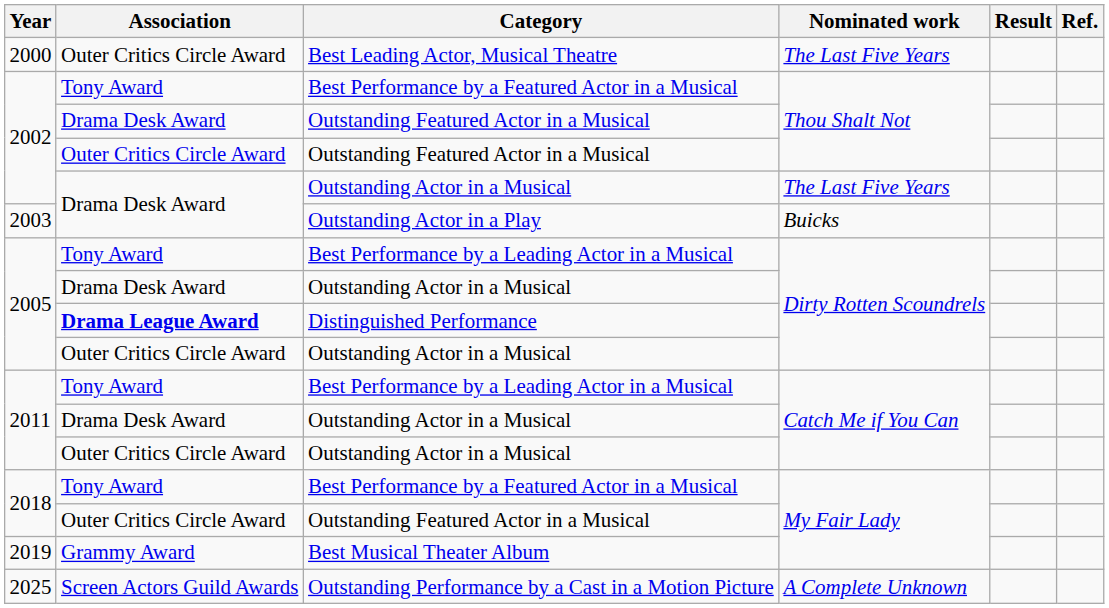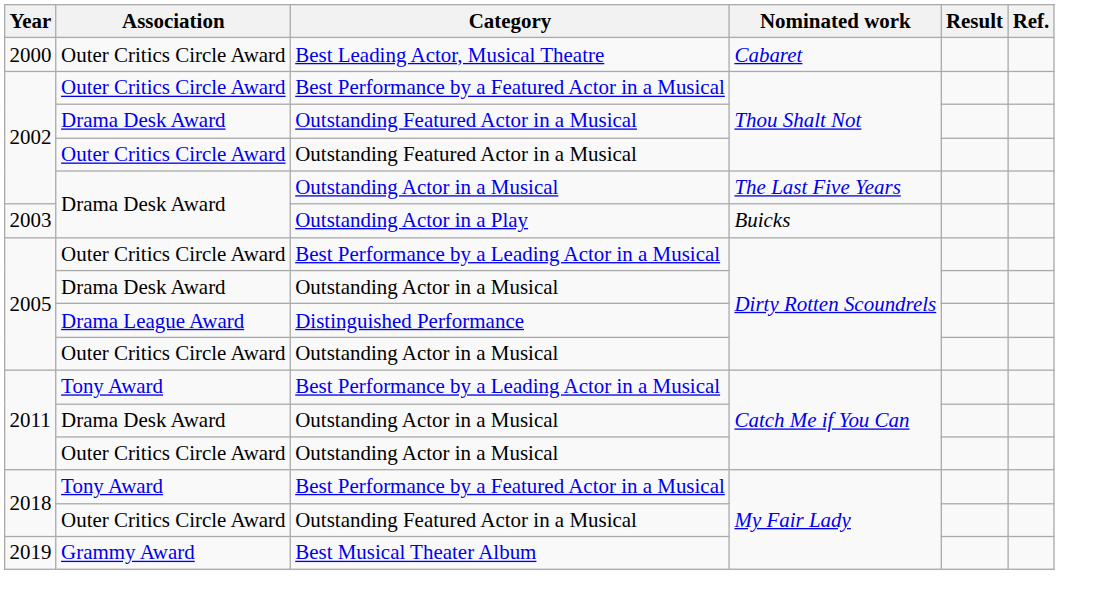Best Leading Actor, Musical Theatre | Nominated work: The Last Five Years -> Cabaret
2002 / Best Performance by a Featured Actor in a Musical | Association: Tony Award -> Outer Critics Circle Award
2005 / Best Performance by a Leading Actor in a Musical | Association: Tony Award -> Outer Critics Circle Award
Distinguished Performance | Association: bold -> normal
- row: 2025 | Screen Actors Guild Awards | Outstanding Performance by a Cast in a Motion Picture | A Complete Unknown
